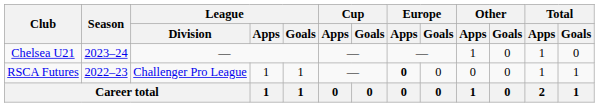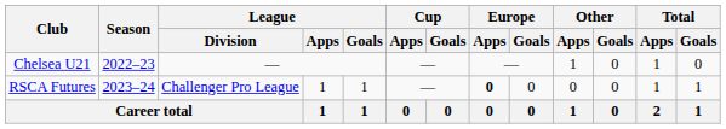Chelsea U21 | Season: 2023–24 -> 2022–23
RSCA Futures | Season: 2022–23 -> 2023–24
